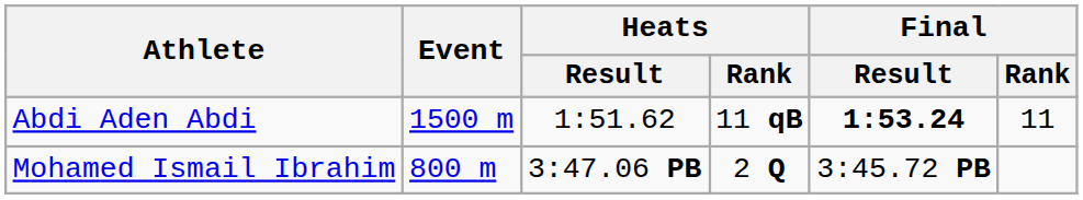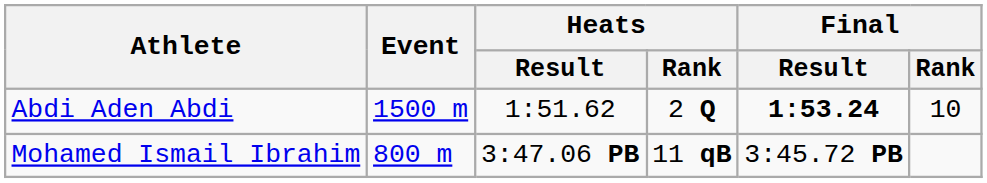Abdi Aden Abdi | Heats / Rank: 11 qB -> 2 Q
Abdi Aden Abdi | Final / Rank: 11 -> 10
Mohamed Ismail Ibrahim | Heats / Rank: 2 Q -> 11 qB
